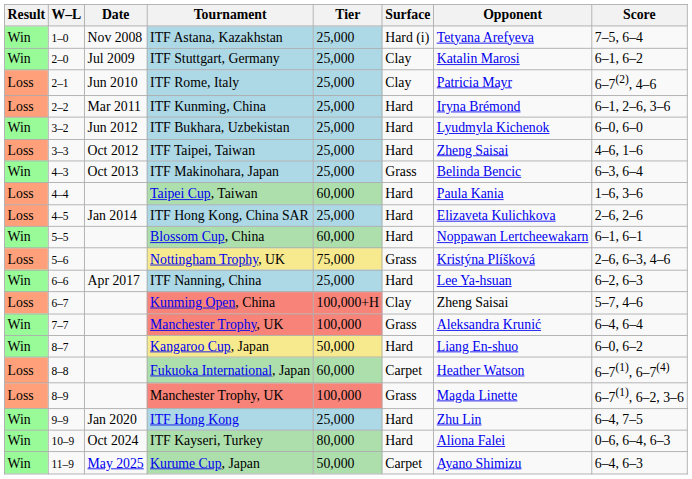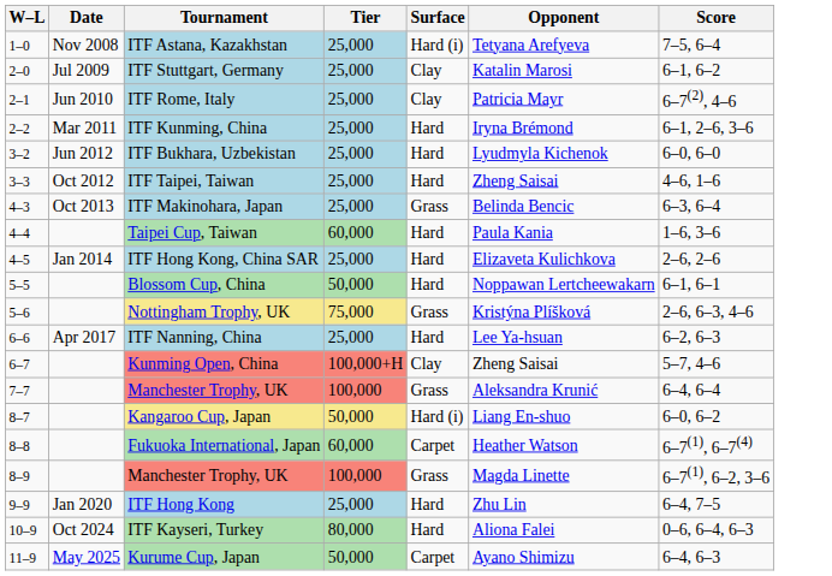- column: Result | Win | Win | Loss | Loss | Win | Loss | Win | Loss | Loss | Win | Loss | Win | Loss | Win | Win | Loss | Loss | Win | Win | Win
Blossom Cup, China | Tier: 60,000 -> 50,000
Kangaroo Cup, Japan | Surface: Hard -> Hard (i)
